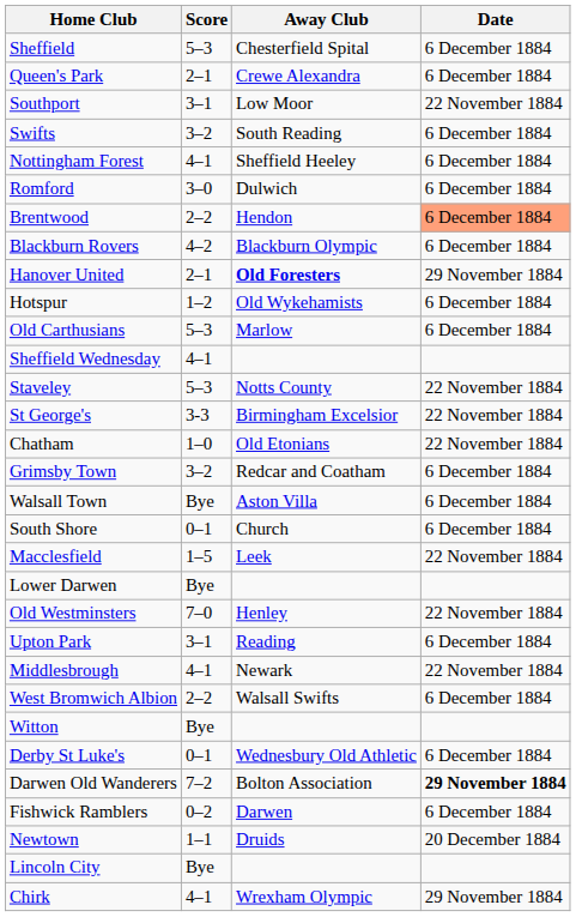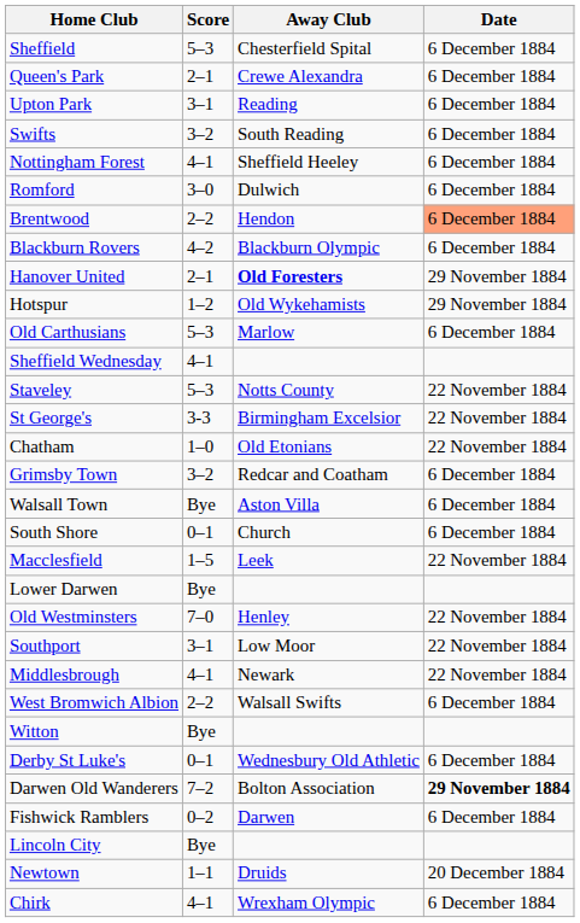rows swapped: Upton Park <-> Southport
Hotspur | Date: 6 December 1884 -> 29 November 1884
rows swapped: Newtown <-> Lincoln City
Chirk | Date: 29 November 1884 -> 6 December 1884
